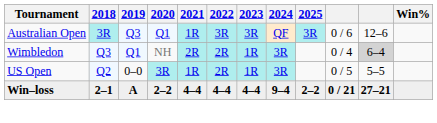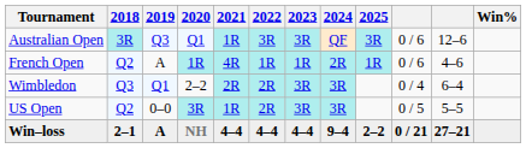+ row: French Open | Q2 | A | 1R | 4R | 1R | 1R | 2R | 1R | 0 / 6 | 4–6
Wimbledon | 2020: NH -> 2–2
Wimbledon | 2023: 1R -> 3R
Wimbledon | column 11: lightgrey background -> no background
US Open | 2023: 1R -> 3R
Win–loss | 2020: 2–2 -> NH
